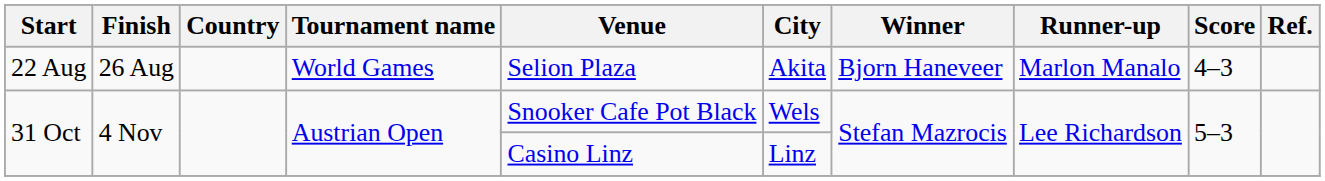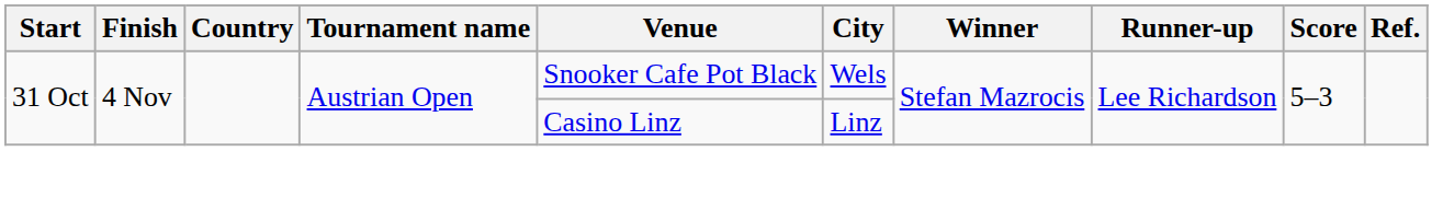- row: 22 Aug | 26 Aug | World Games | Selion Plaza | Akita | Bjorn Haneveer | Marlon Manalo | 4–3
